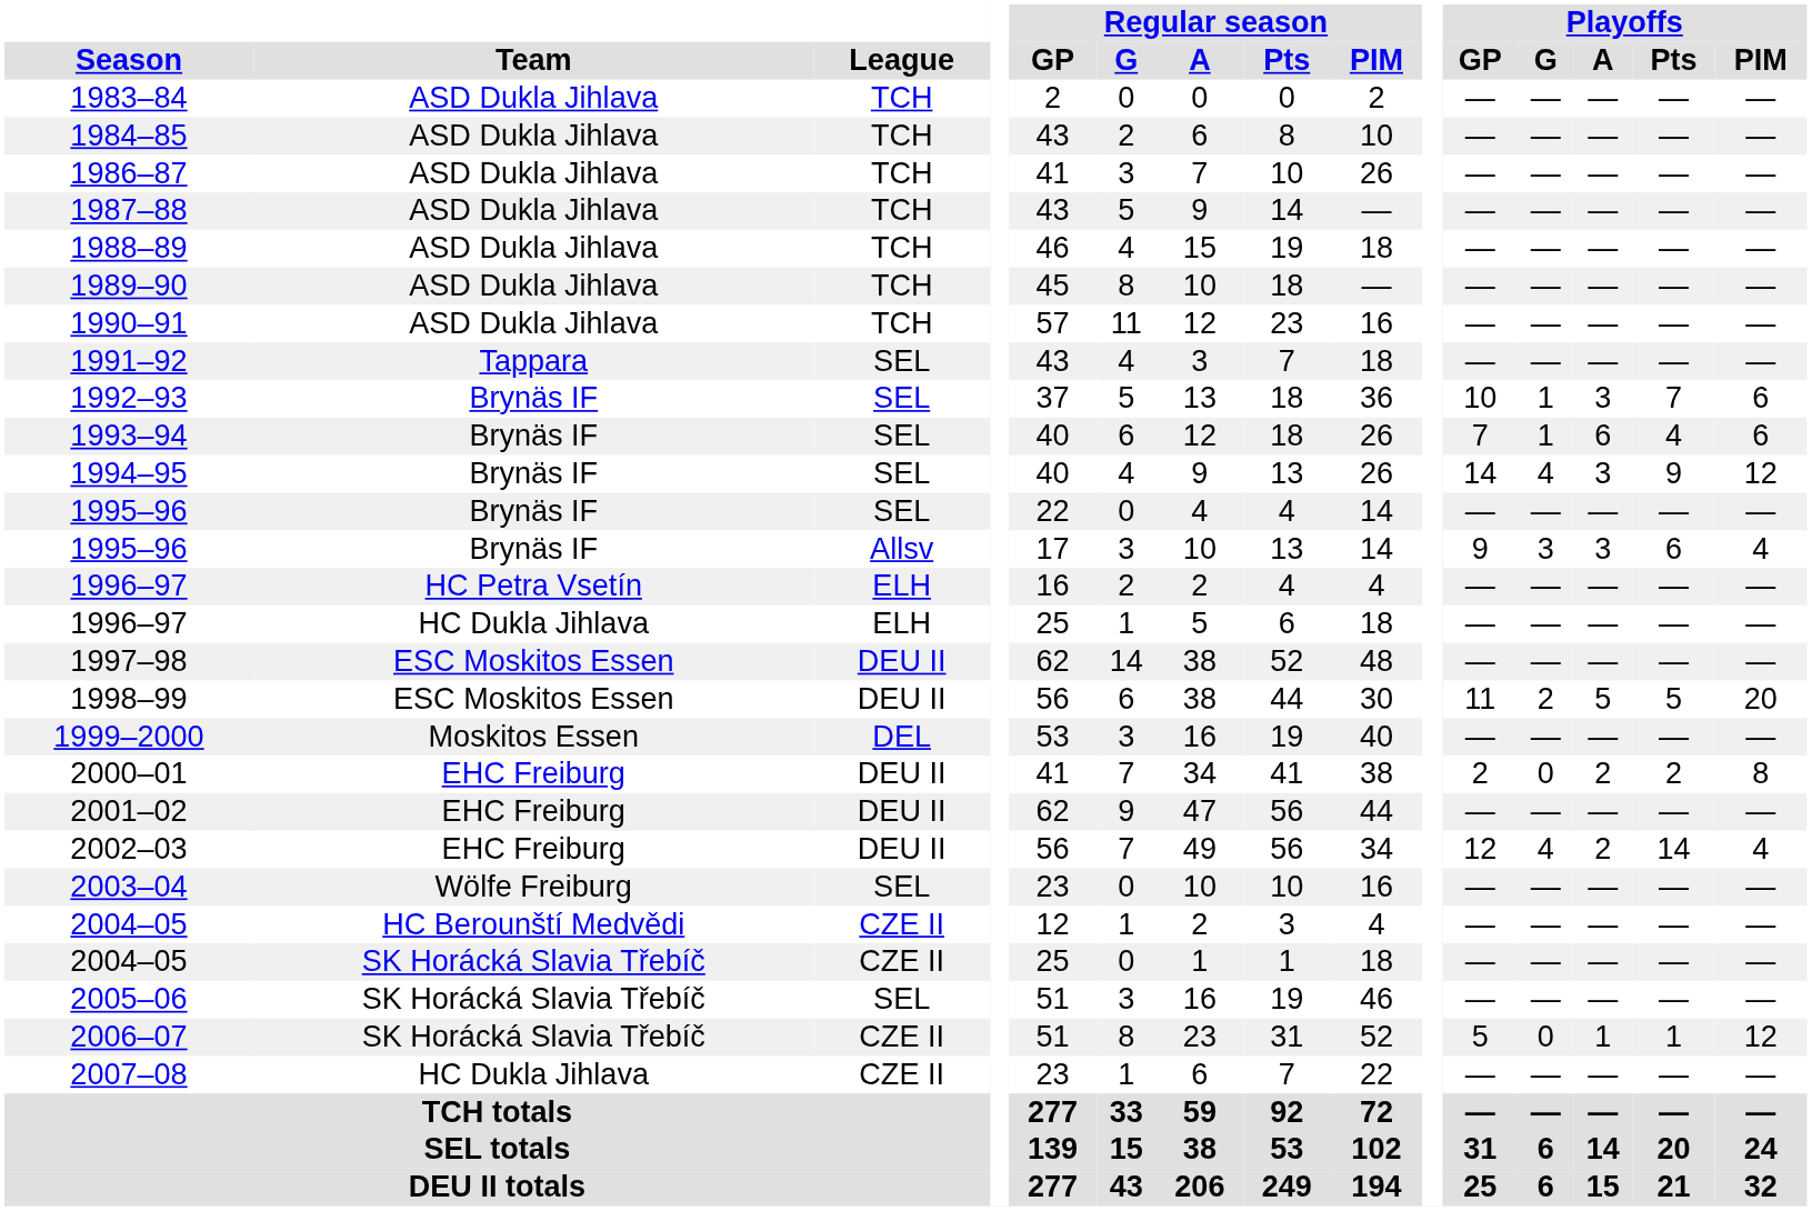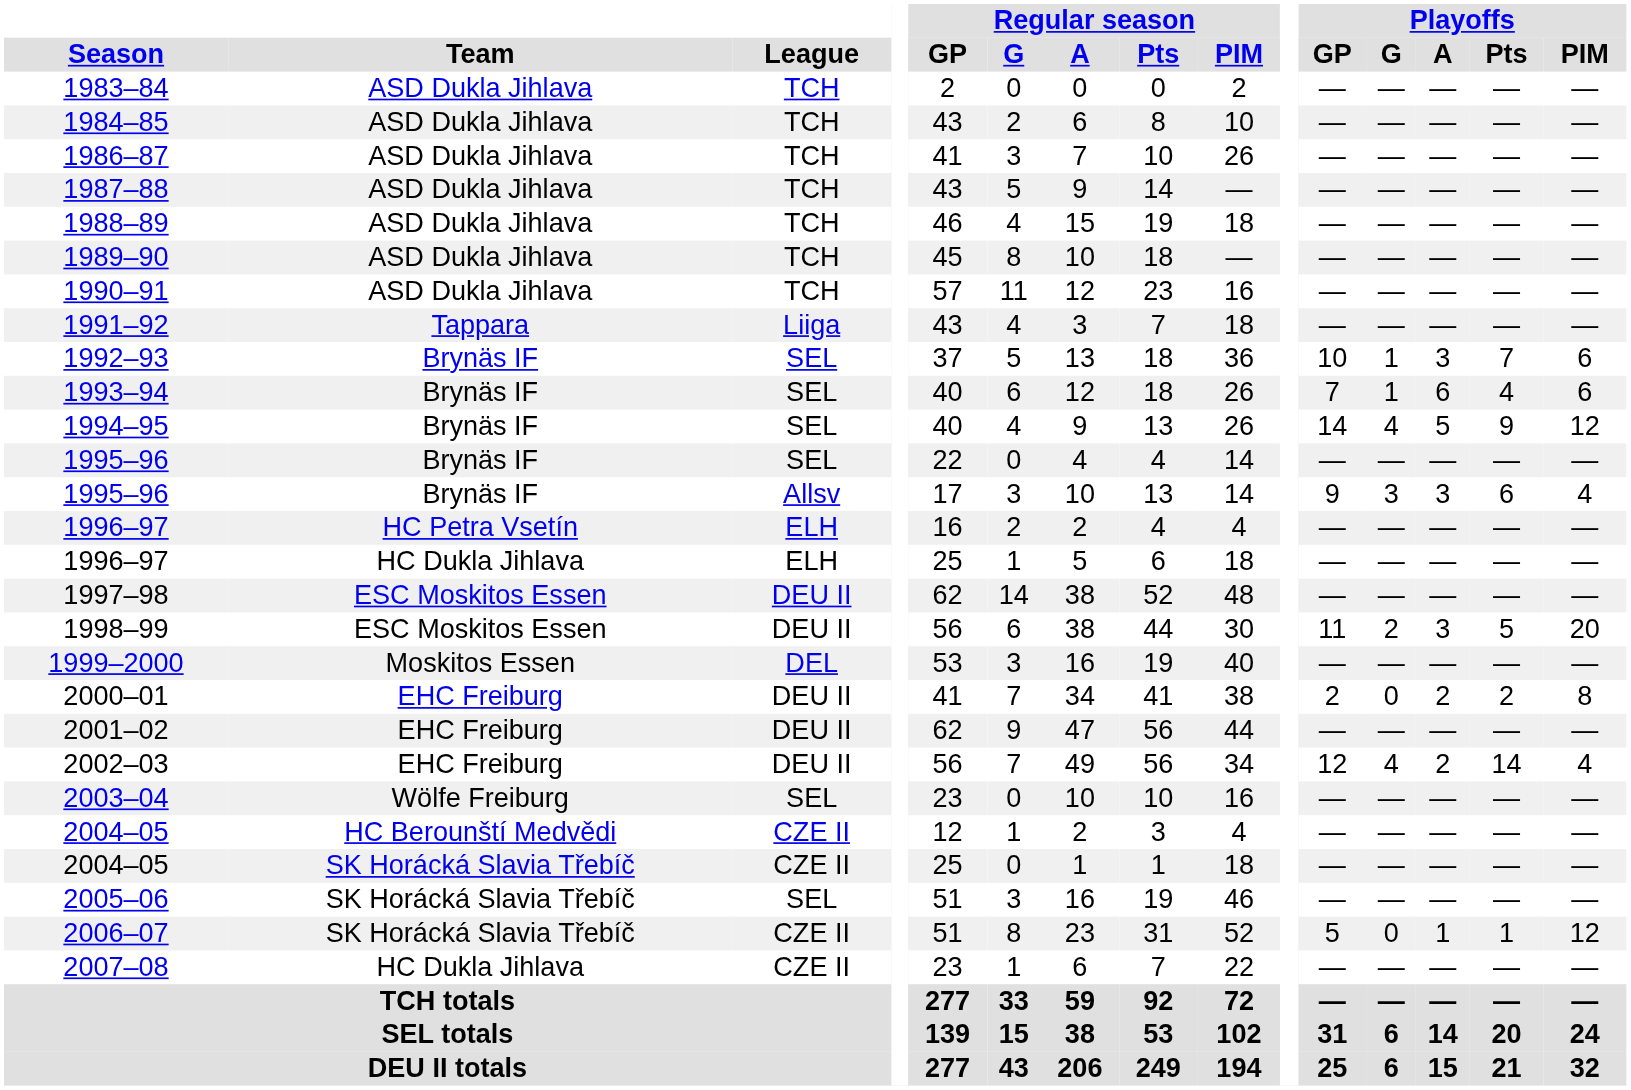1991–92 | League: SEL -> Liiga
1994–95 | Playoffs / A: 3 -> 5
1998–99 | Playoffs / A: 5 -> 3
